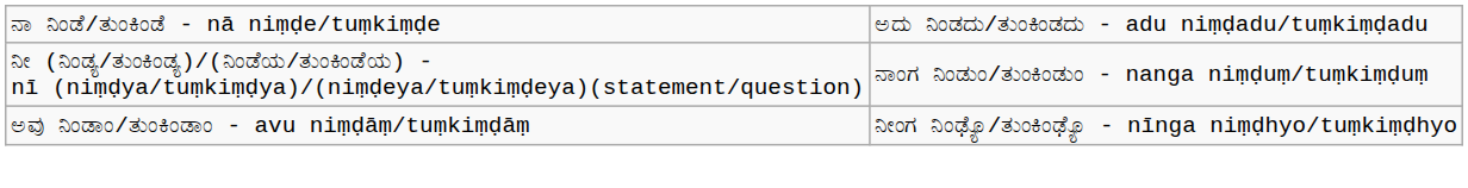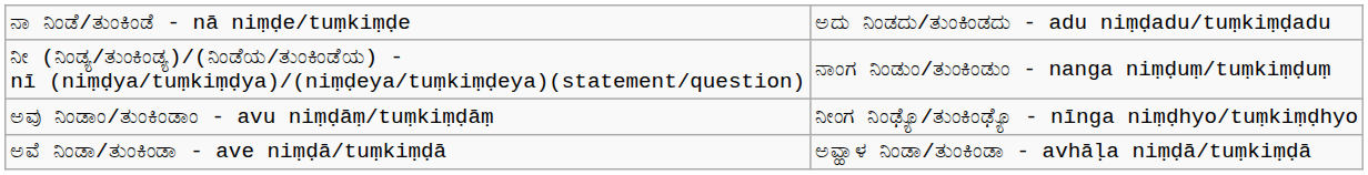+ row: ಅವೆ ನಿಂಡಾ/ತುಂಕಿಂಡಾ - ave niṃḍā/tuṃkiṃḍā | ಅವ್ಹಾಳ ನಿಂಡಾ/ತುಂಕಿಂಡಾ - avhāḷa niṃḍā/tuṃkiṃḍā
